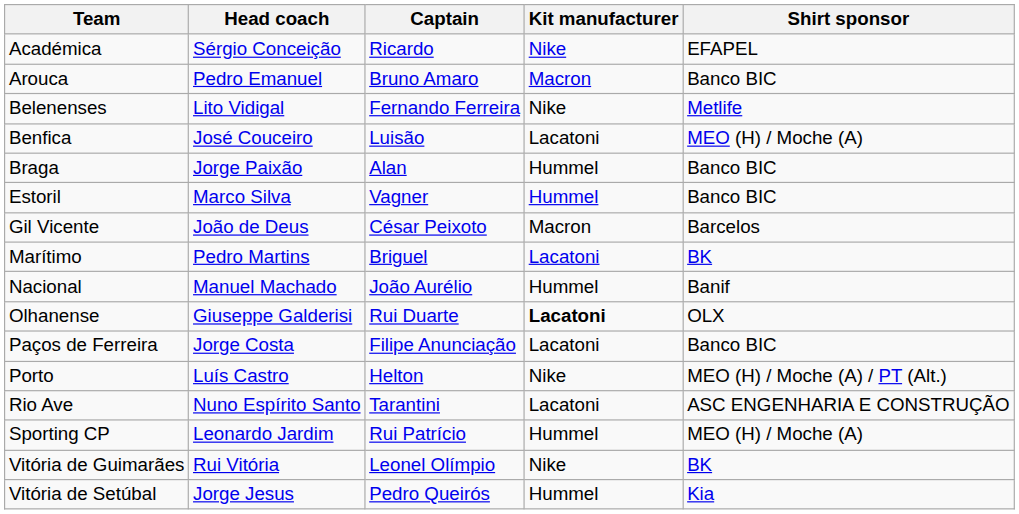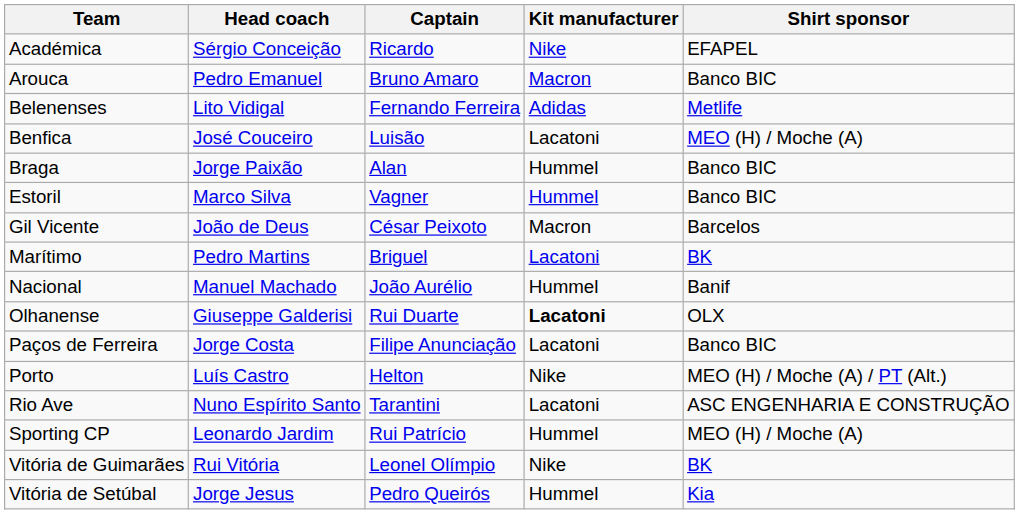Belenenses | Kit manufacturer: Nike -> Adidas
